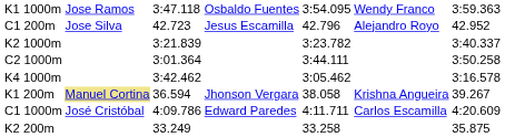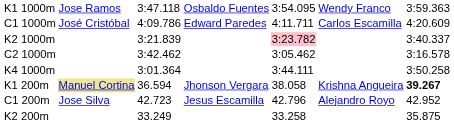rows swapped: C1 1000m <-> C1 200m
K2 1000m | column 5: no background -> pink background
C2 1000m | column 3: 3:01.364 -> 3:42.462
C2 1000m | column 5: 3:44.111 -> 3:05.462
C2 1000m | column 7: 3:50.258 -> 3:16.578
K4 1000m | column 3: 3:42.462 -> 3:01.364
K4 1000m | column 5: 3:05.462 -> 3:44.111
K4 1000m | column 7: 3:16.578 -> 3:50.258
K1 200m | column 7: normal -> bold
